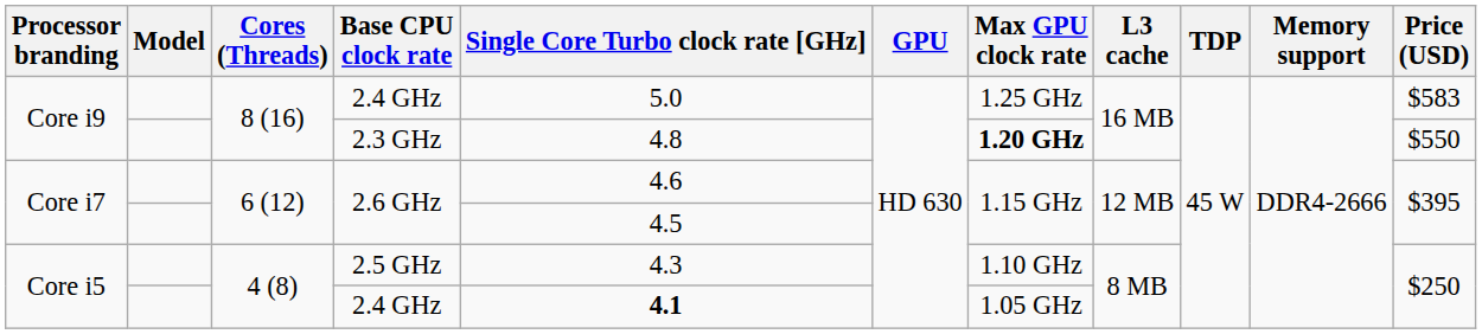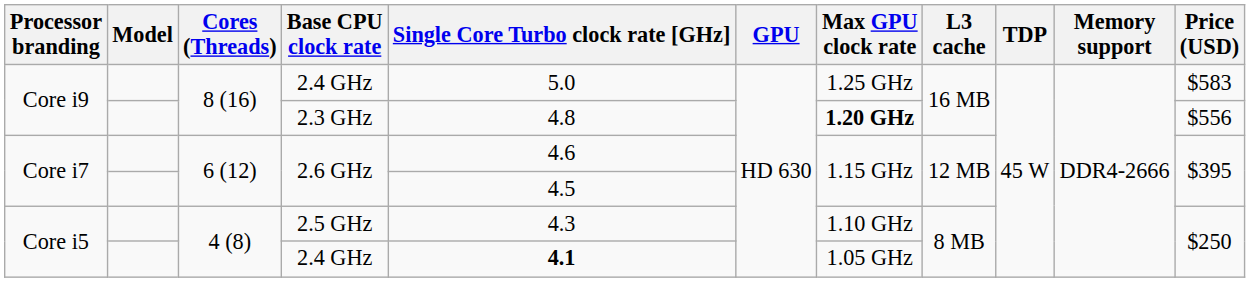2.3 GHz | Price (USD): $550 -> $556
